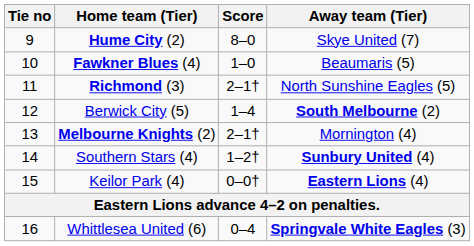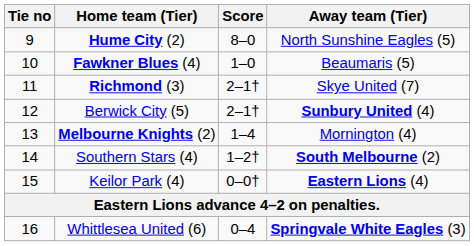Hume City (2) | Away team (Tier): Skye United (7) -> North Sunshine Eagles (5)
Richmond (3) | Away team (Tier): North Sunshine Eagles (5) -> Skye United (7)
Berwick City (5) | Score: 1–4 -> 2–1†
Berwick City (5) | Away team (Tier): South Melbourne (2) -> Sunbury United (4)
Melbourne Knights (2) | Score: 2–1† -> 1–4
Southern Stars (4) | Away team (Tier): Sunbury United (4) -> South Melbourne (2)
